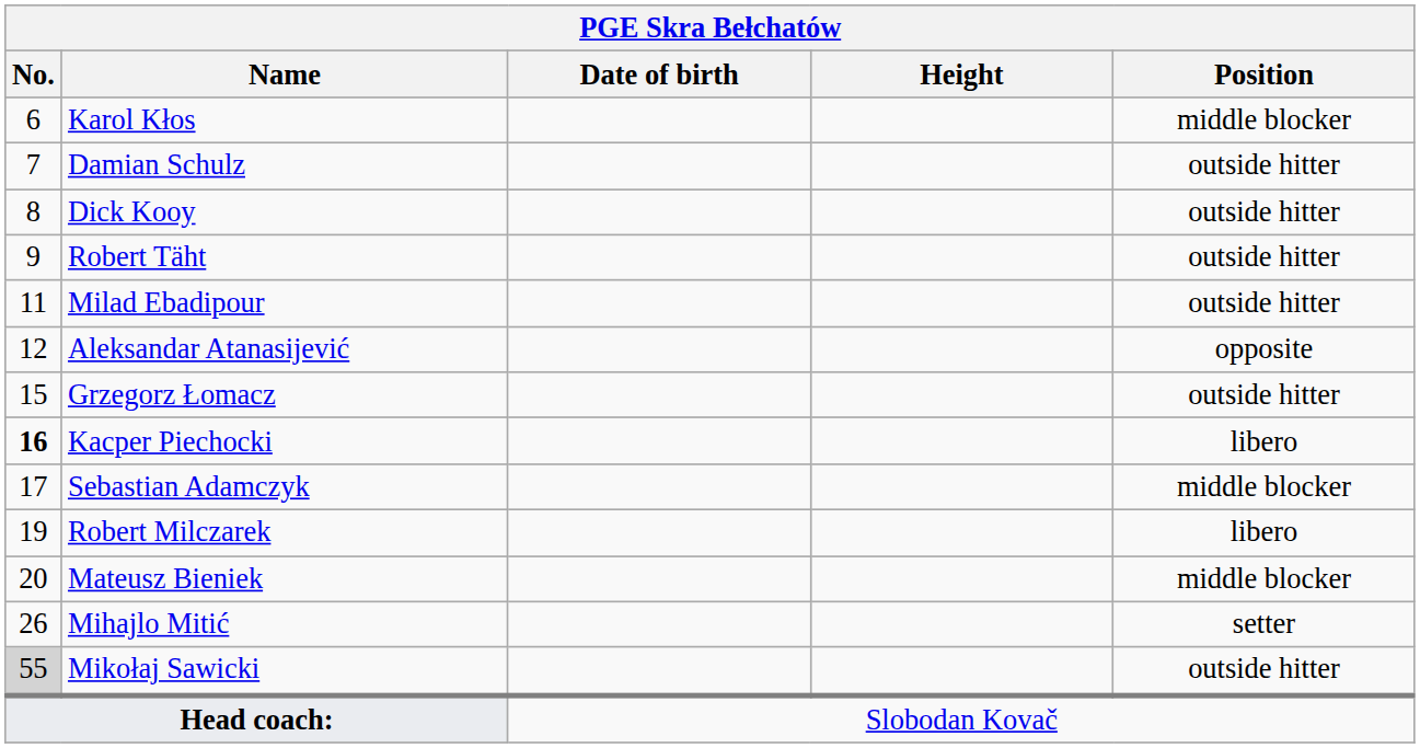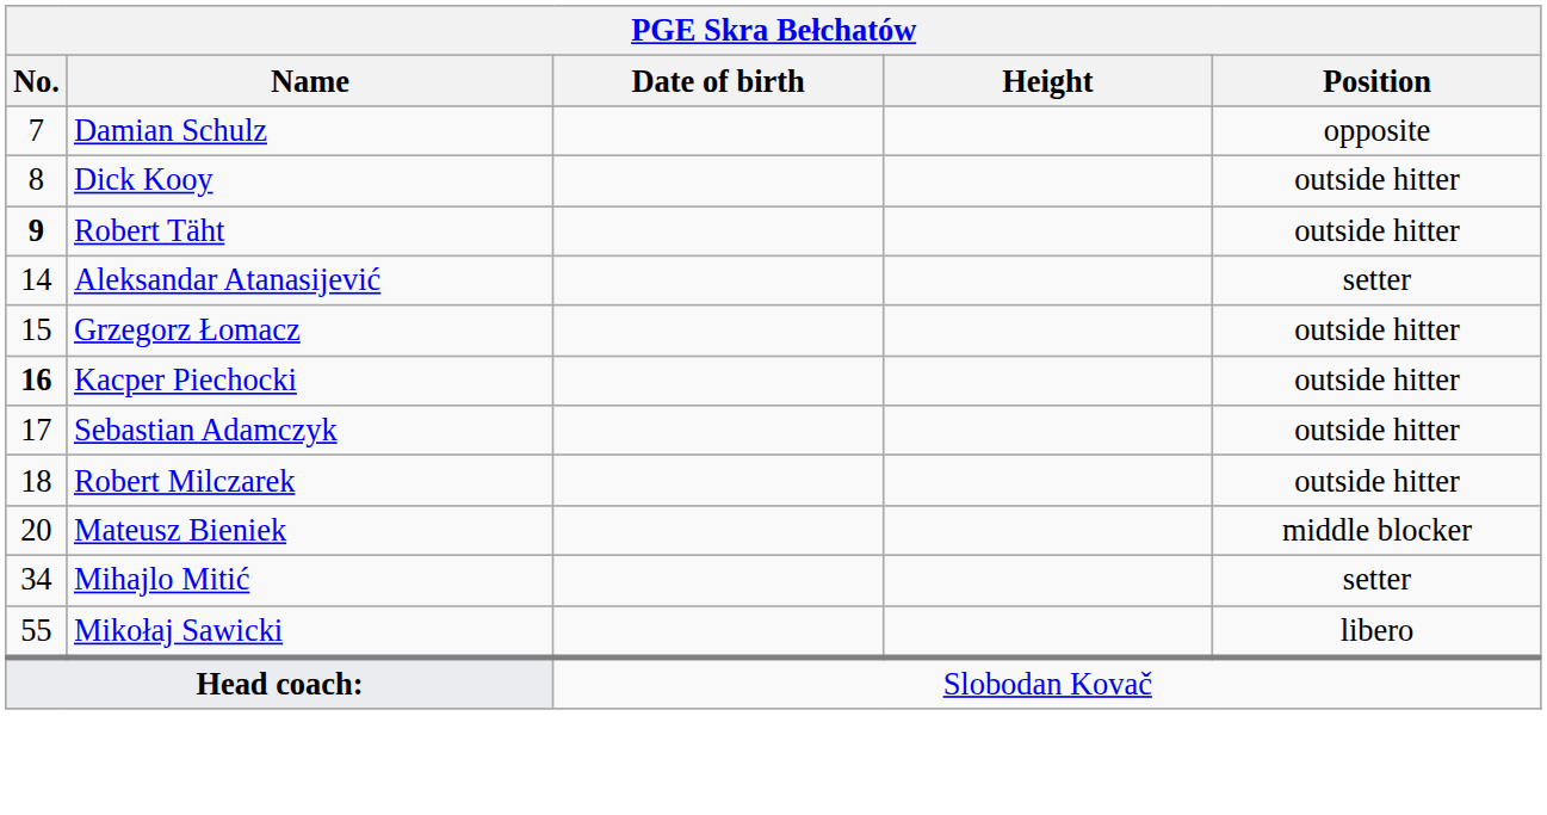- row: 6 | Karol Kłos | middle blocker
Damian Schulz | Position: outside hitter -> opposite
Robert Täht | No.: normal -> bold
- row: 11 | Milad Ebadipour | outside hitter
Aleksandar Atanasijević | No.: 12 -> 14
Aleksandar Atanasijević | Position: opposite -> setter
Kacper Piechocki | Position: libero -> outside hitter
Sebastian Adamczyk | Position: middle blocker -> outside hitter
Robert Milczarek | No.: 19 -> 18
Robert Milczarek | Position: libero -> outside hitter
Mihajlo Mitić | No.: 26 -> 34
Mikołaj Sawicki | No.: lightgrey background -> no background
Mikołaj Sawicki | Position: outside hitter -> libero
